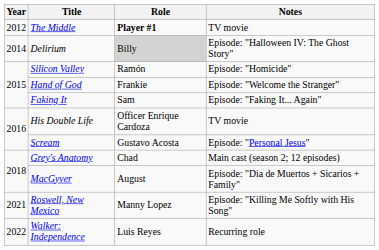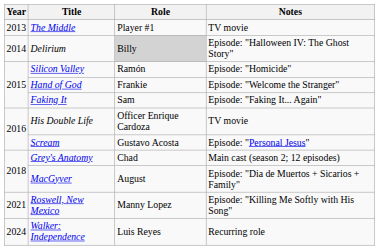The Middle | Year: 2012 -> 2013
The Middle | Role: bold -> normal
Walker: Independence | Year: 2022 -> 2024
